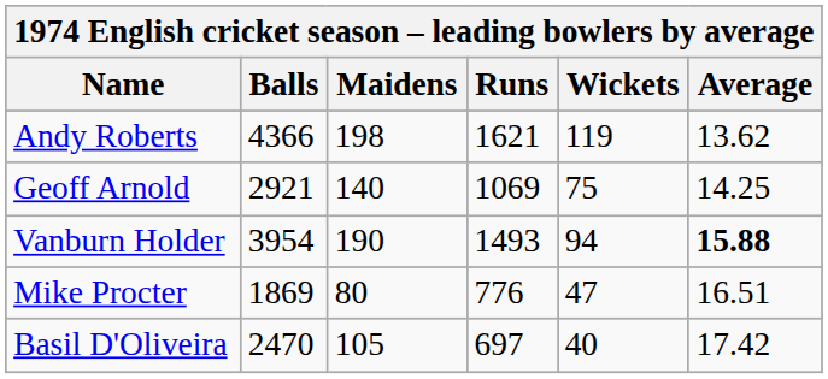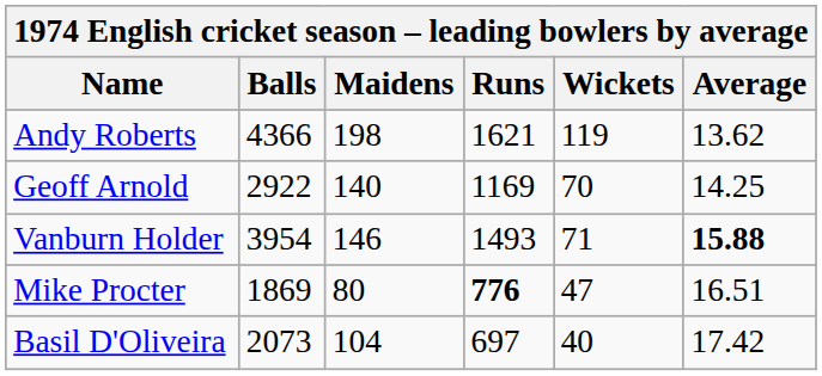Geoff Arnold | Balls: 2921 -> 2922
Geoff Arnold | Runs: 1069 -> 1169
Geoff Arnold | Wickets: 75 -> 70
Vanburn Holder | Maidens: 190 -> 146
Vanburn Holder | Wickets: 94 -> 71
Mike Procter | Runs: normal -> bold
Basil D'Oliveira | Balls: 2470 -> 2073
Basil D'Oliveira | Maidens: 105 -> 104
